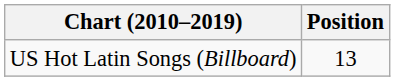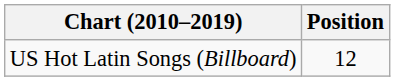US Hot Latin Songs (Billboard) | Position: 13 -> 12
